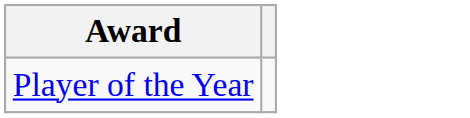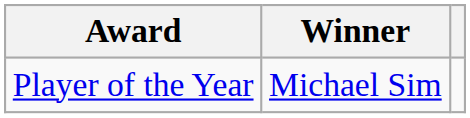+ column: Winner | Michael Sim
